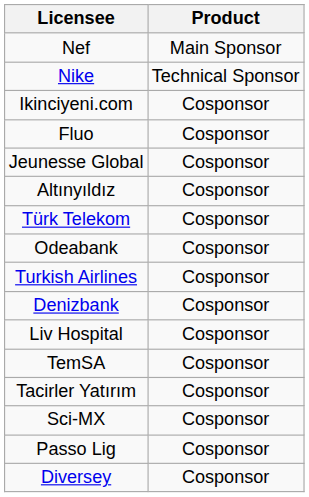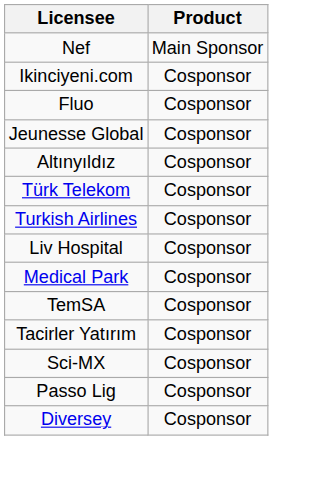- row: Nike | Technical Sponsor
- row: Odeabank | Cosponsor
- row: Denizbank | Cosponsor
+ row: Medical Park | Cosponsor
